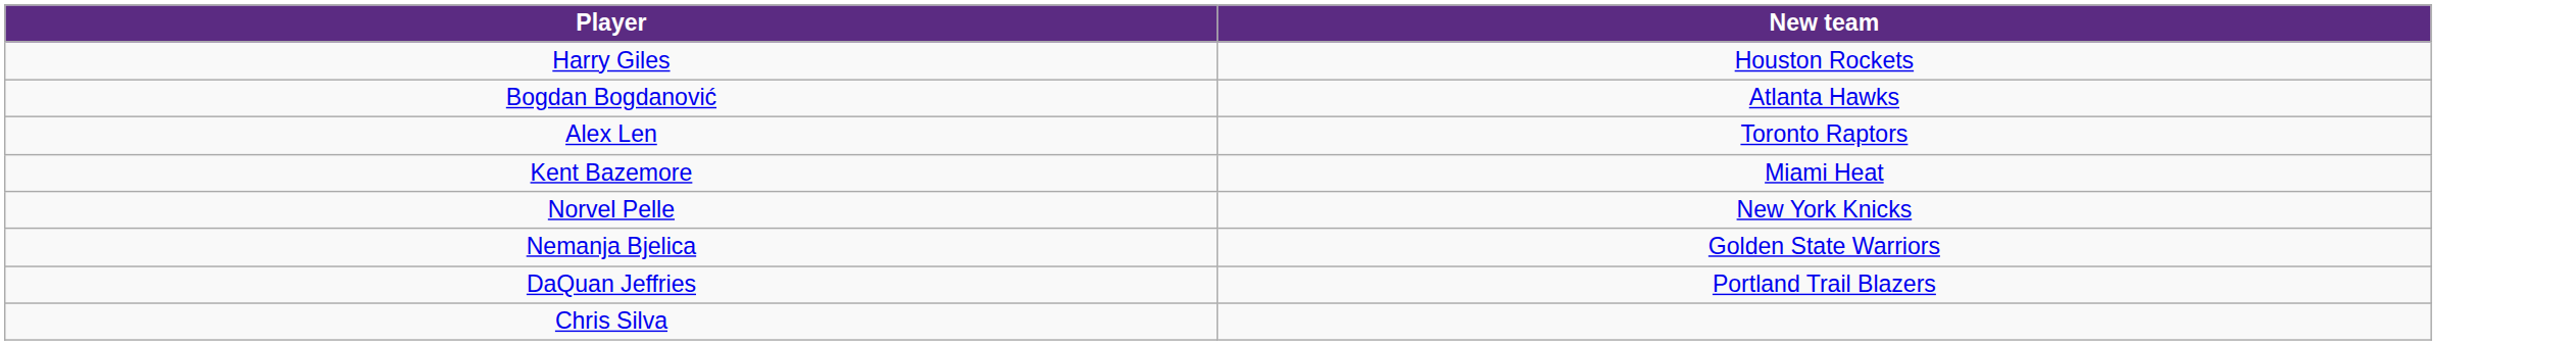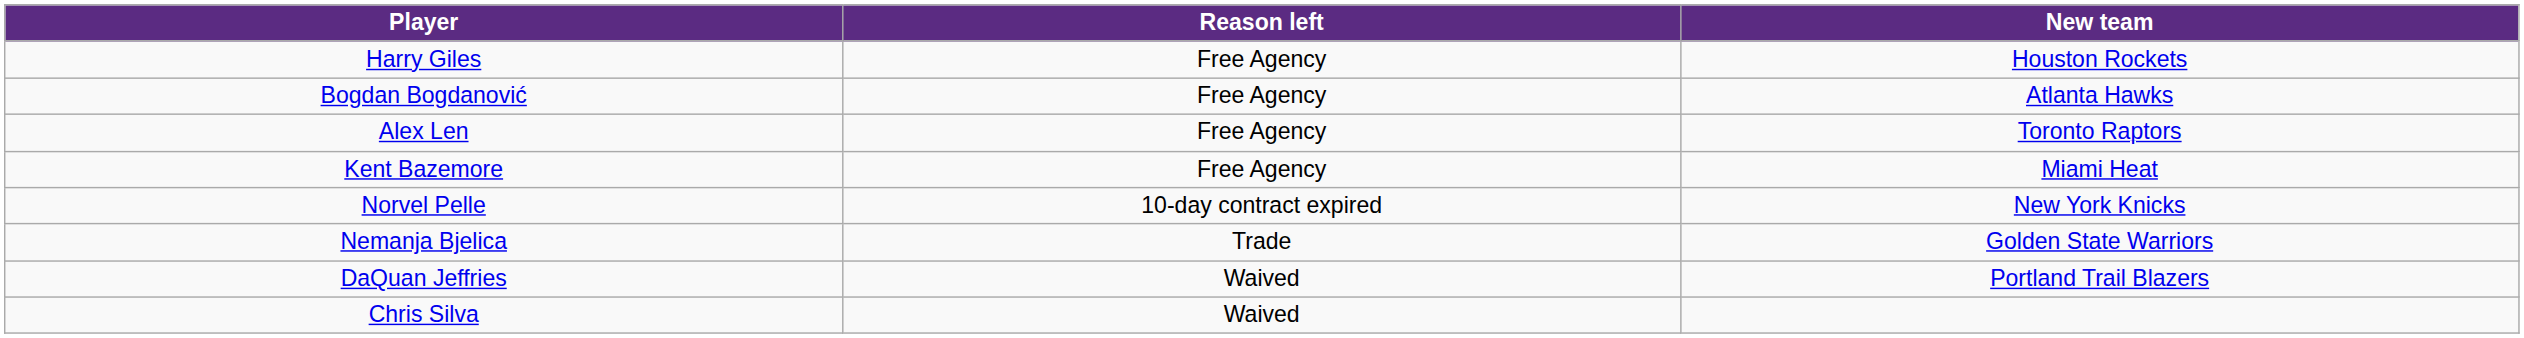+ column: Reason left | Free Agency | Free Agency | Free Agency | Free Agency | 10-day contract expired | Trade | Waived | Waived
